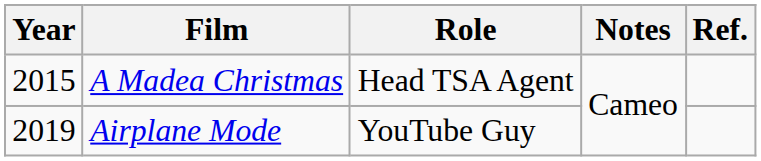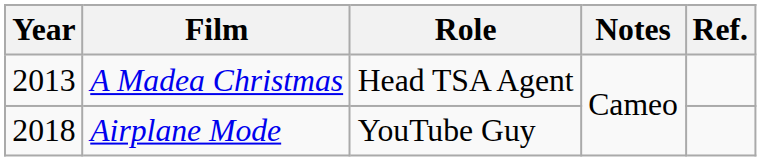A Madea Christmas | Year: 2015 -> 2013
Airplane Mode | Year: 2019 -> 2018
